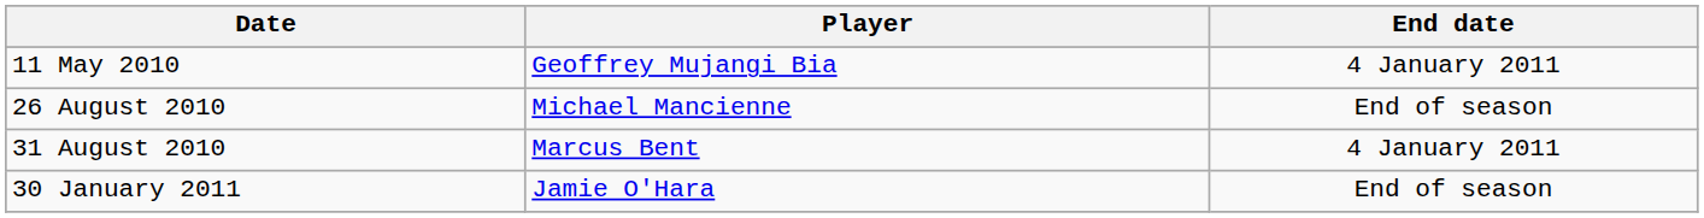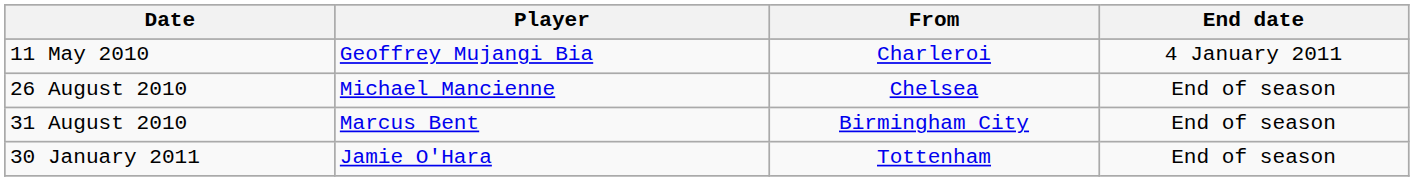+ column: From | Charleroi | Chelsea | Birmingham City | Tottenham
31 August 2010 | End date: 4 January 2011 -> End of season
